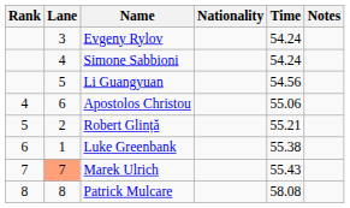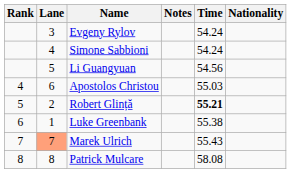columns swapped: Nationality <-> Notes
Apostolos Christou | Time: 55.06 -> 55.03
Robert Glință | Time: normal -> bold
